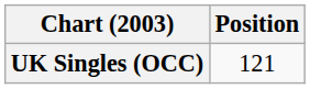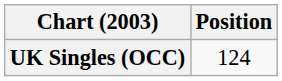UK Singles (OCC) | Position: 121 -> 124
